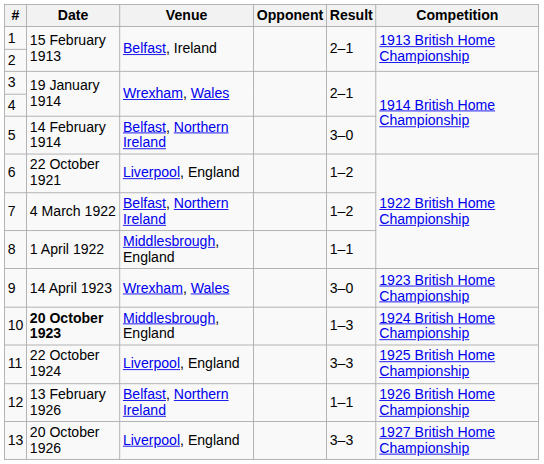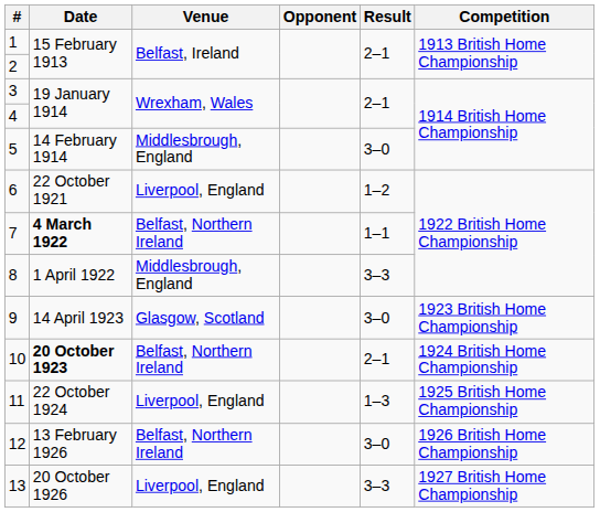5 | Venue: Belfast, Northern Ireland -> Middlesbrough, England
7 | Date: normal -> bold
7 | Result: 1–2 -> 1–1
8 | Result: 1–1 -> 3–3
9 | Venue: Wrexham, Wales -> Glasgow, Scotland
10 | Venue: Middlesbrough, England -> Belfast, Northern Ireland
10 | Result: 1–3 -> 2–1
11 | Result: 3–3 -> 1–3
12 | Result: 1–1 -> 3–0
